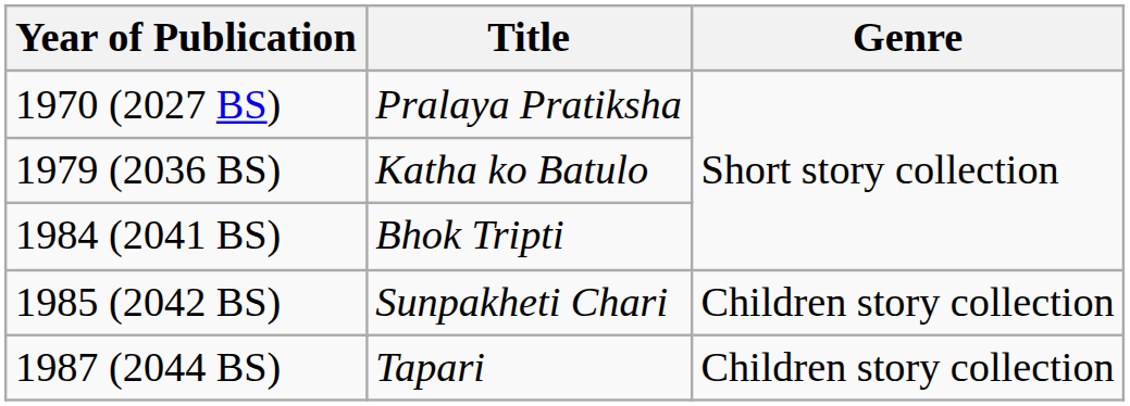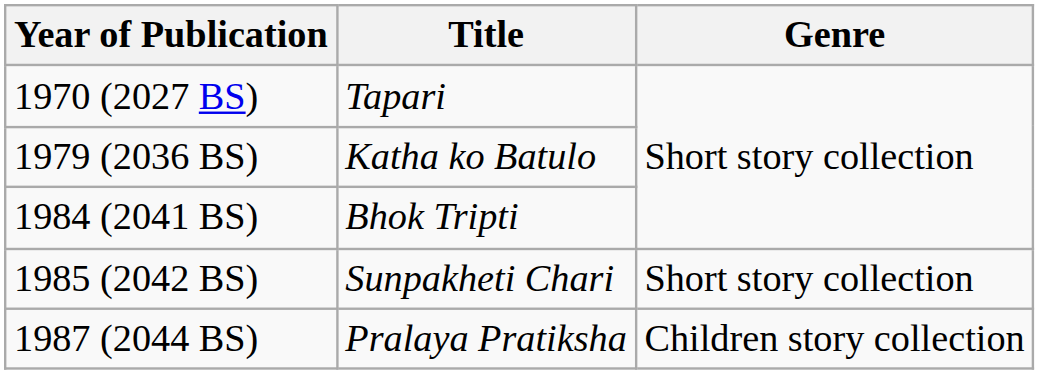1970 (2027 BS) | Title: Pralaya Pratiksha -> Tapari
1985 (2042 BS) | Genre: Children story collection -> Short story collection
1987 (2044 BS) | Title: Tapari -> Pralaya Pratiksha
